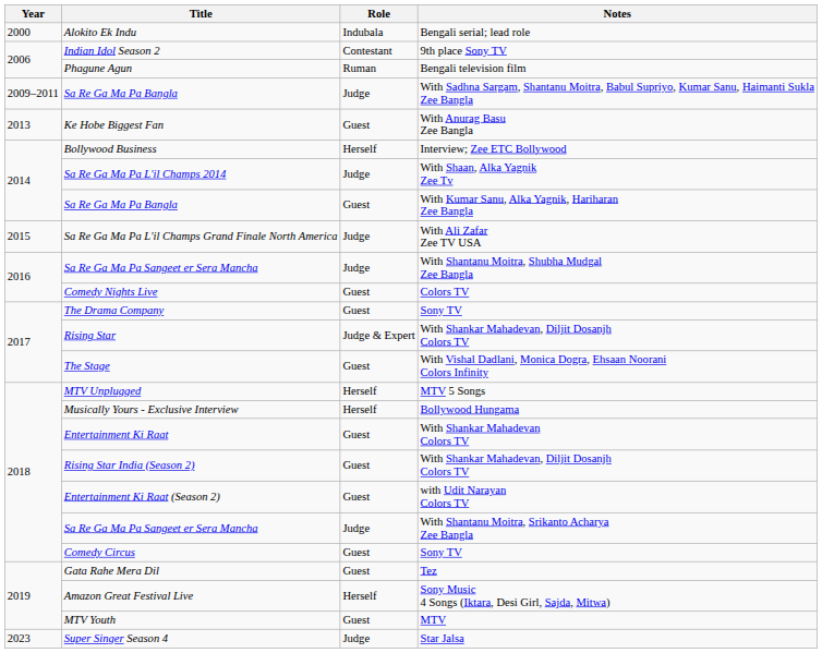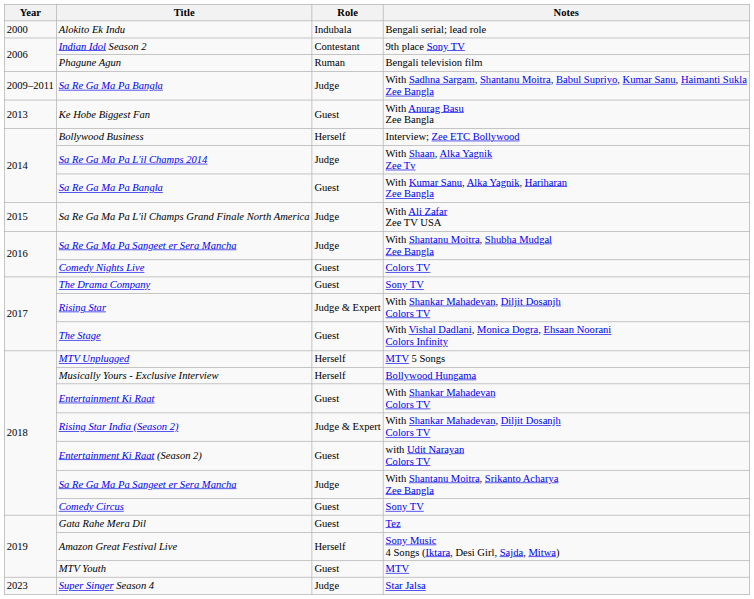Rising Star India (Season 2) | Role: Guest -> Judge & Expert
